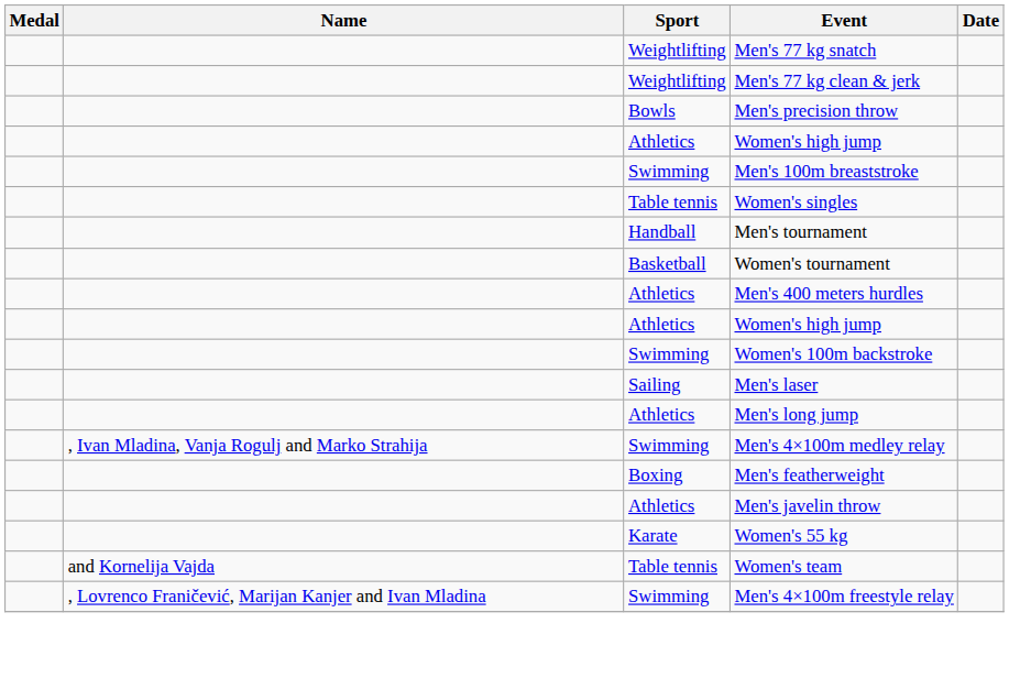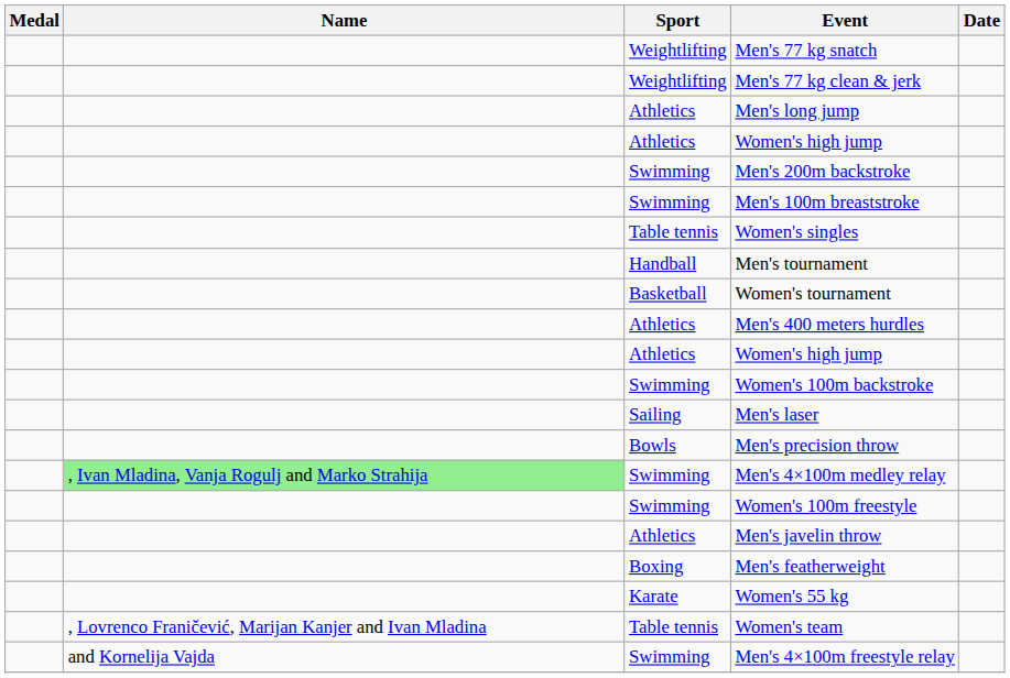rows swapped: Men's long jump <-> Men's precision throw
+ row: Swimming | Men's 200m backstroke
Men's 4×100m medley relay | Name: no background -> lightgreen background
+ row: Swimming | Women's 100m freestyle
rows swapped: Men's javelin throw <-> Men's featherweight
Women's team | Name: and Kornelija Vajda -> , Lovrenco Franičević, Marijan Kanjer and Ivan Mladina
Men's 4×100m freestyle relay | Name: , Lovrenco Franičević, Marijan Kanjer and Ivan Mladina -> and Kornelija Vajda
